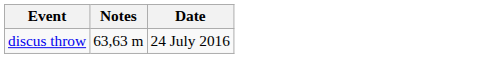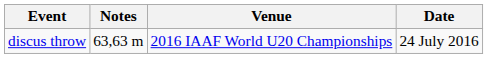+ column: Venue | 2016 IAAF World U20 Championships
